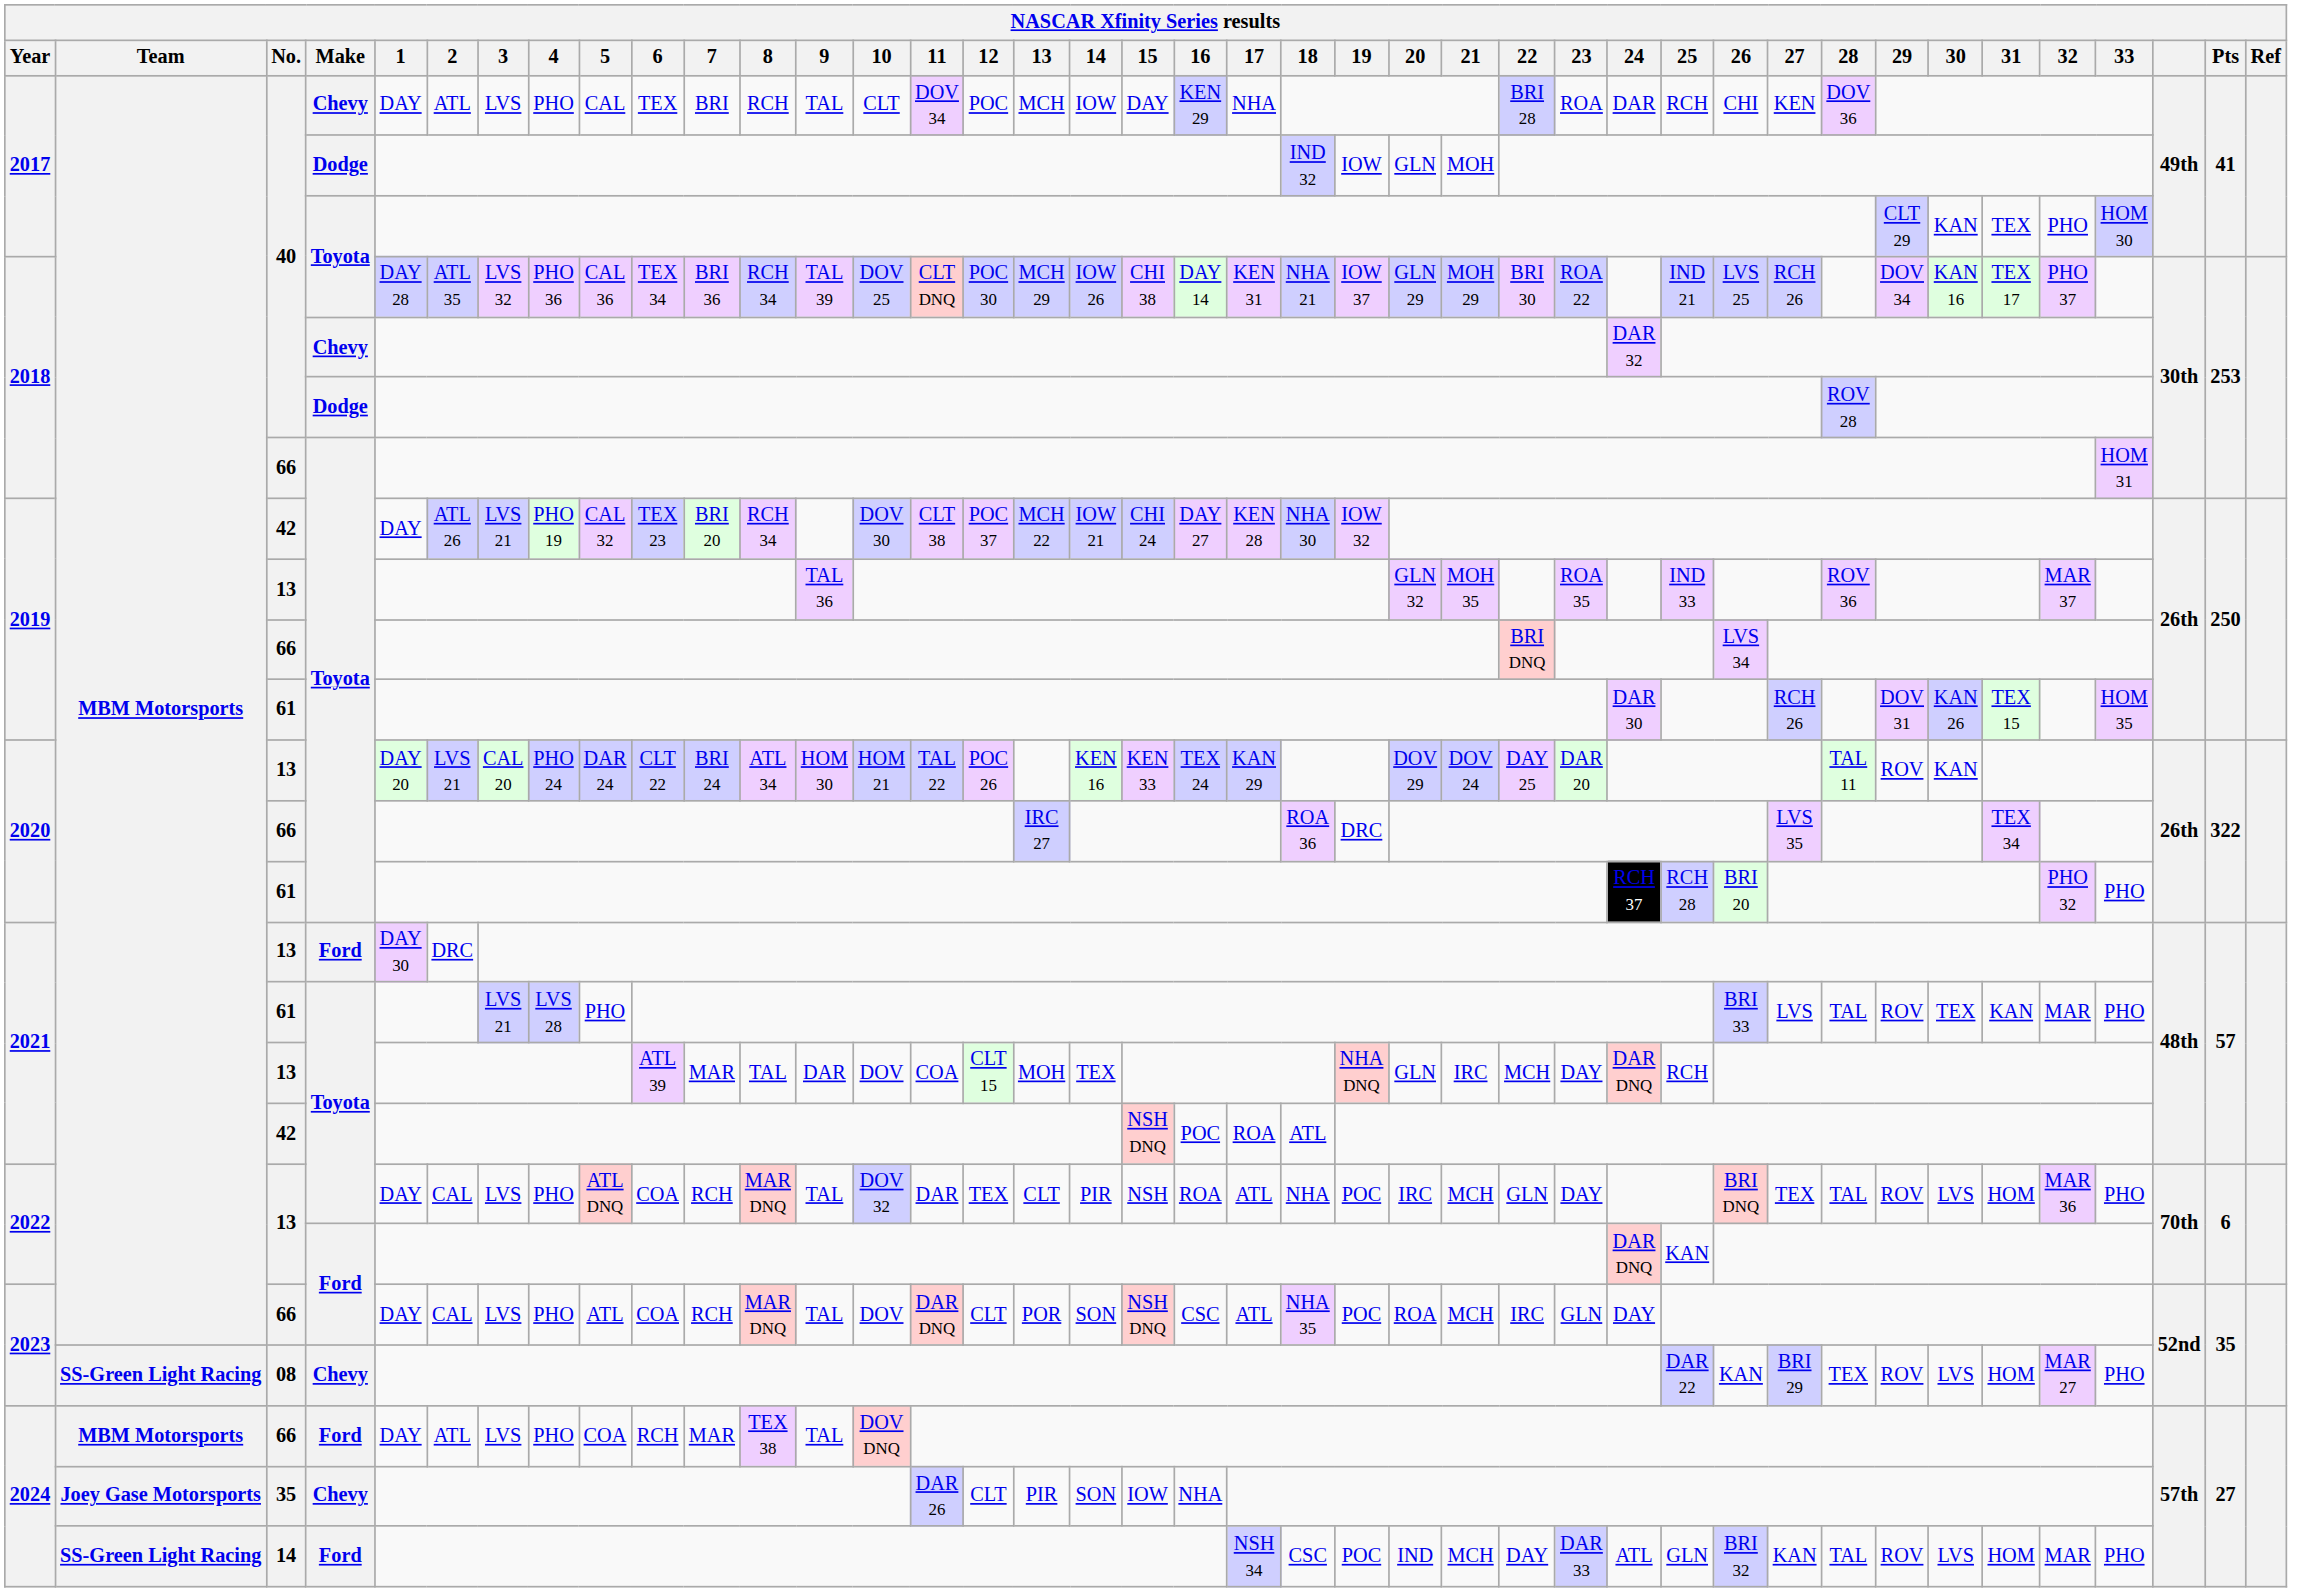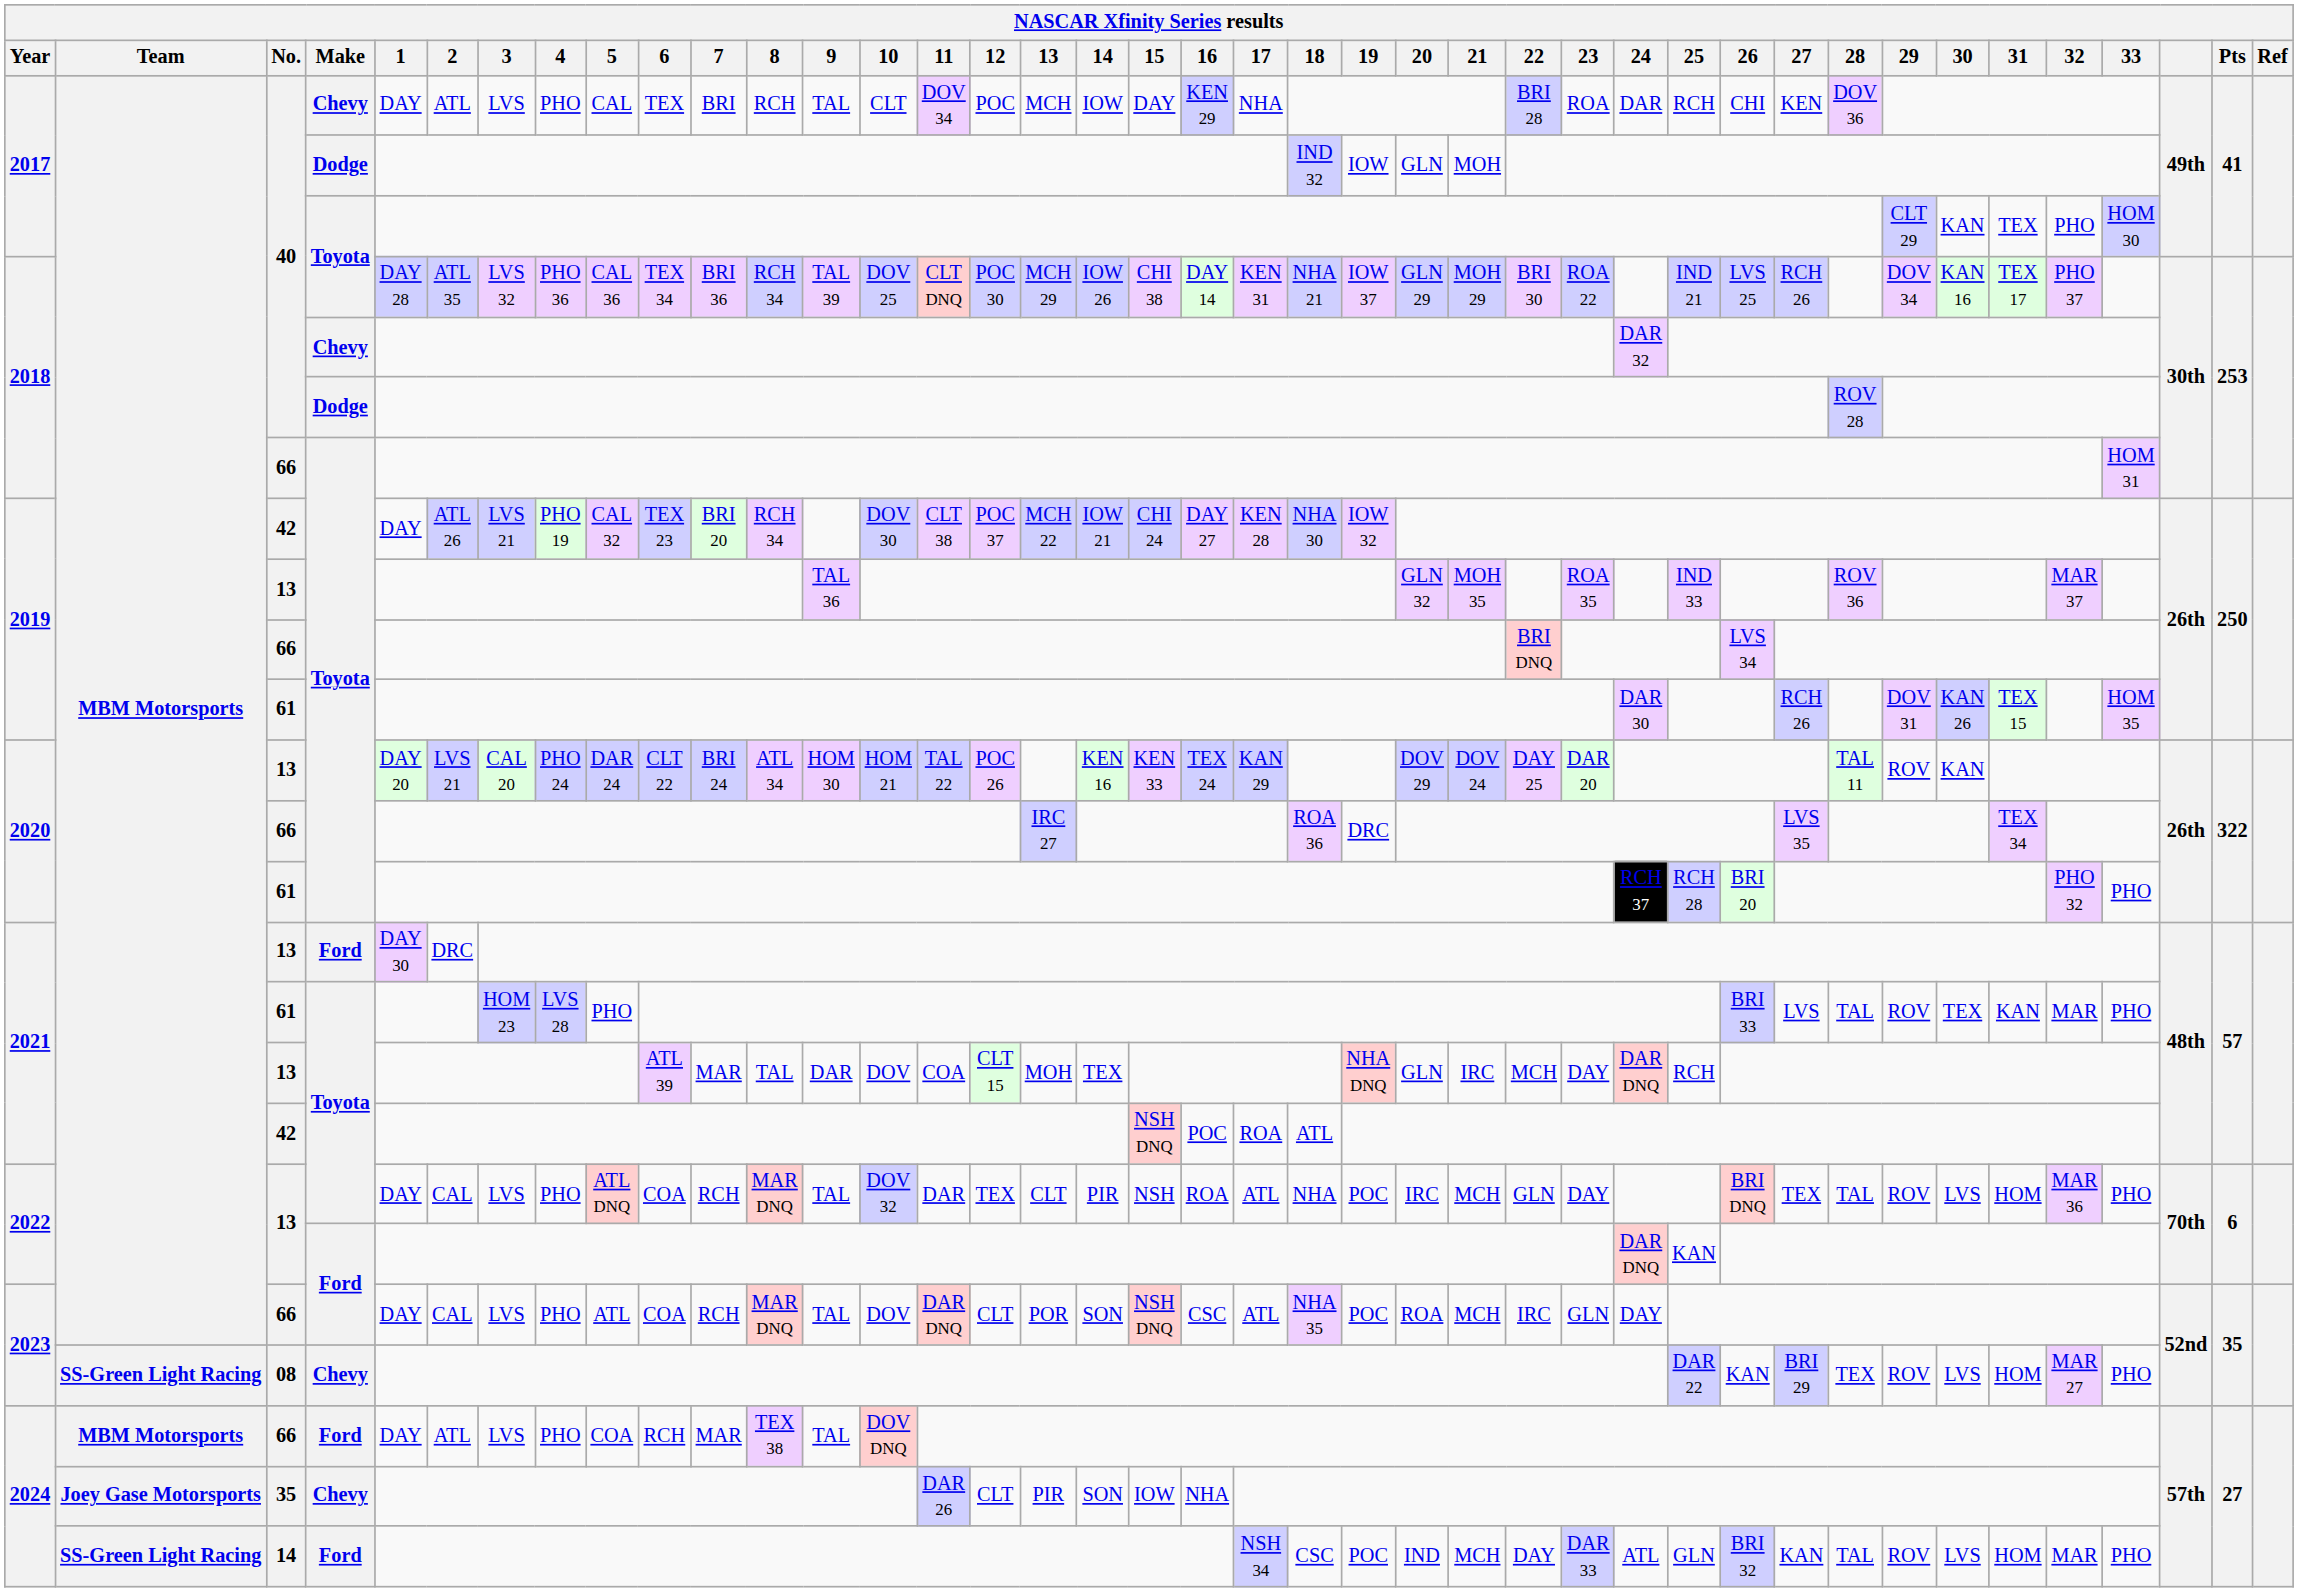2021 / 61 | 3: LVS 21 -> HOM 23
